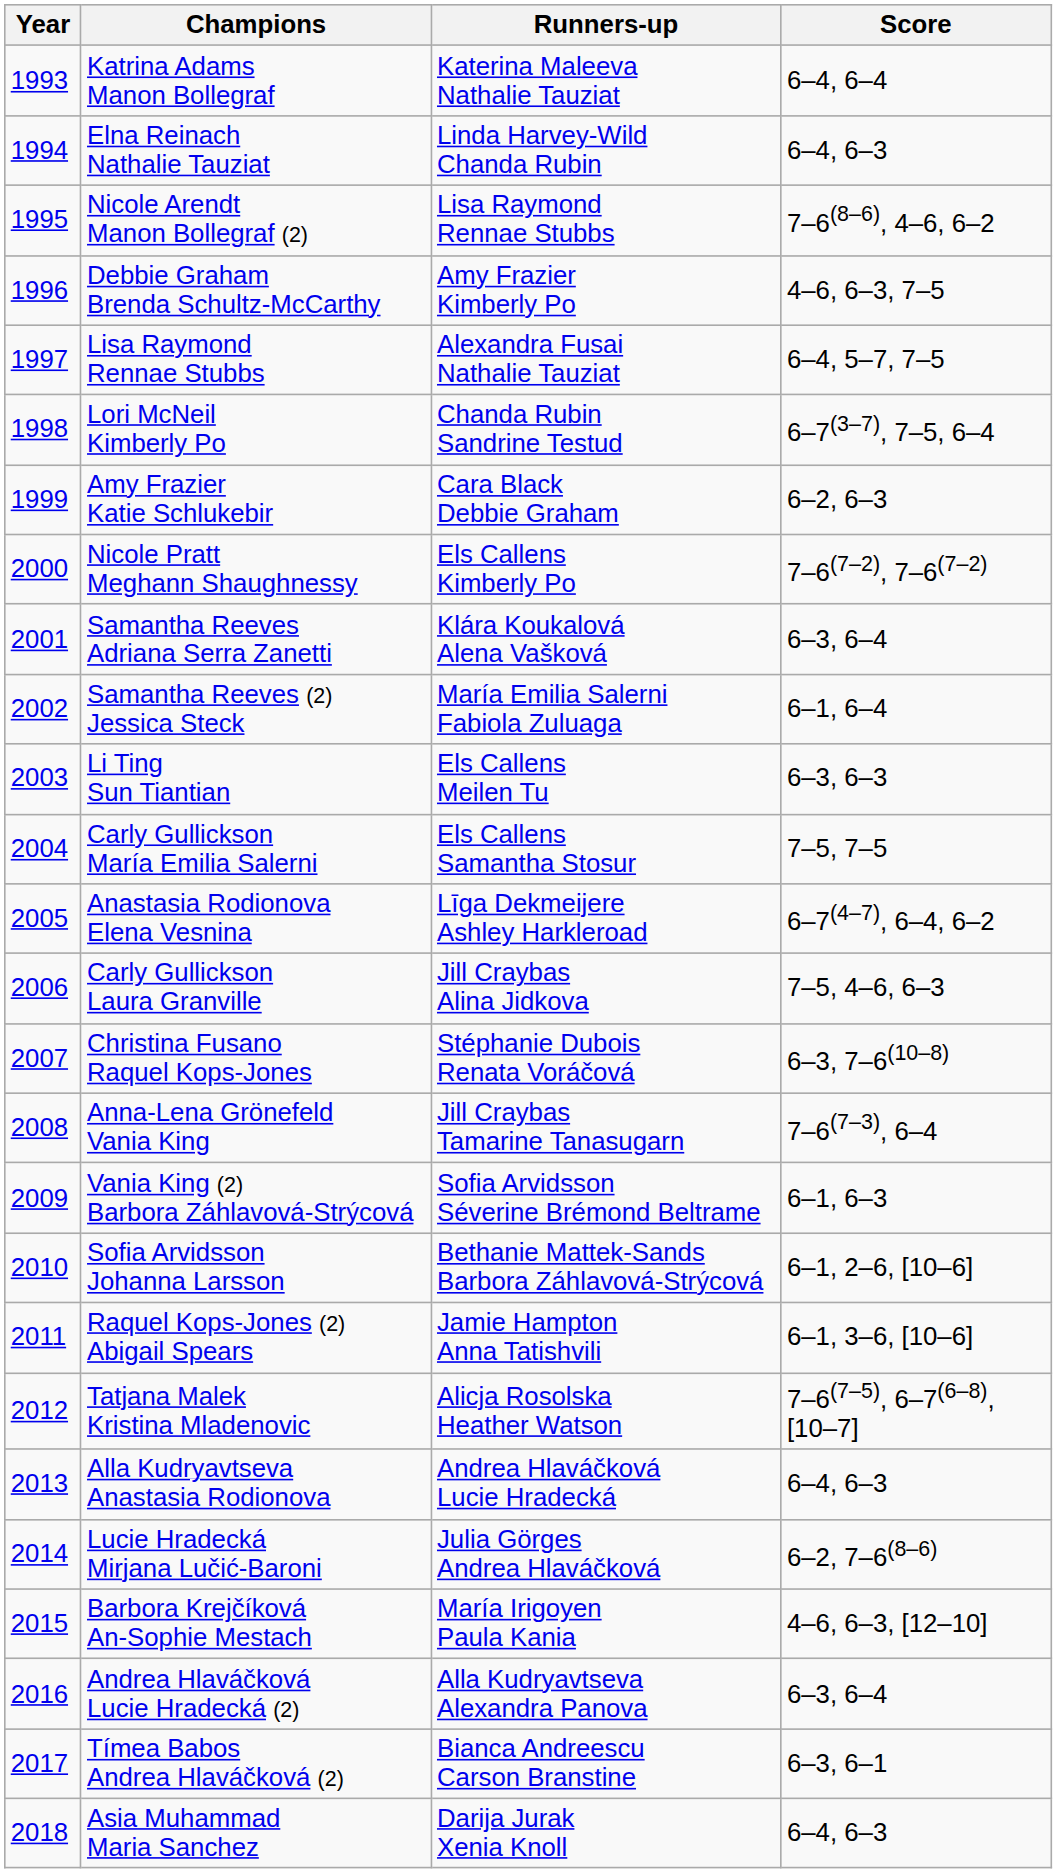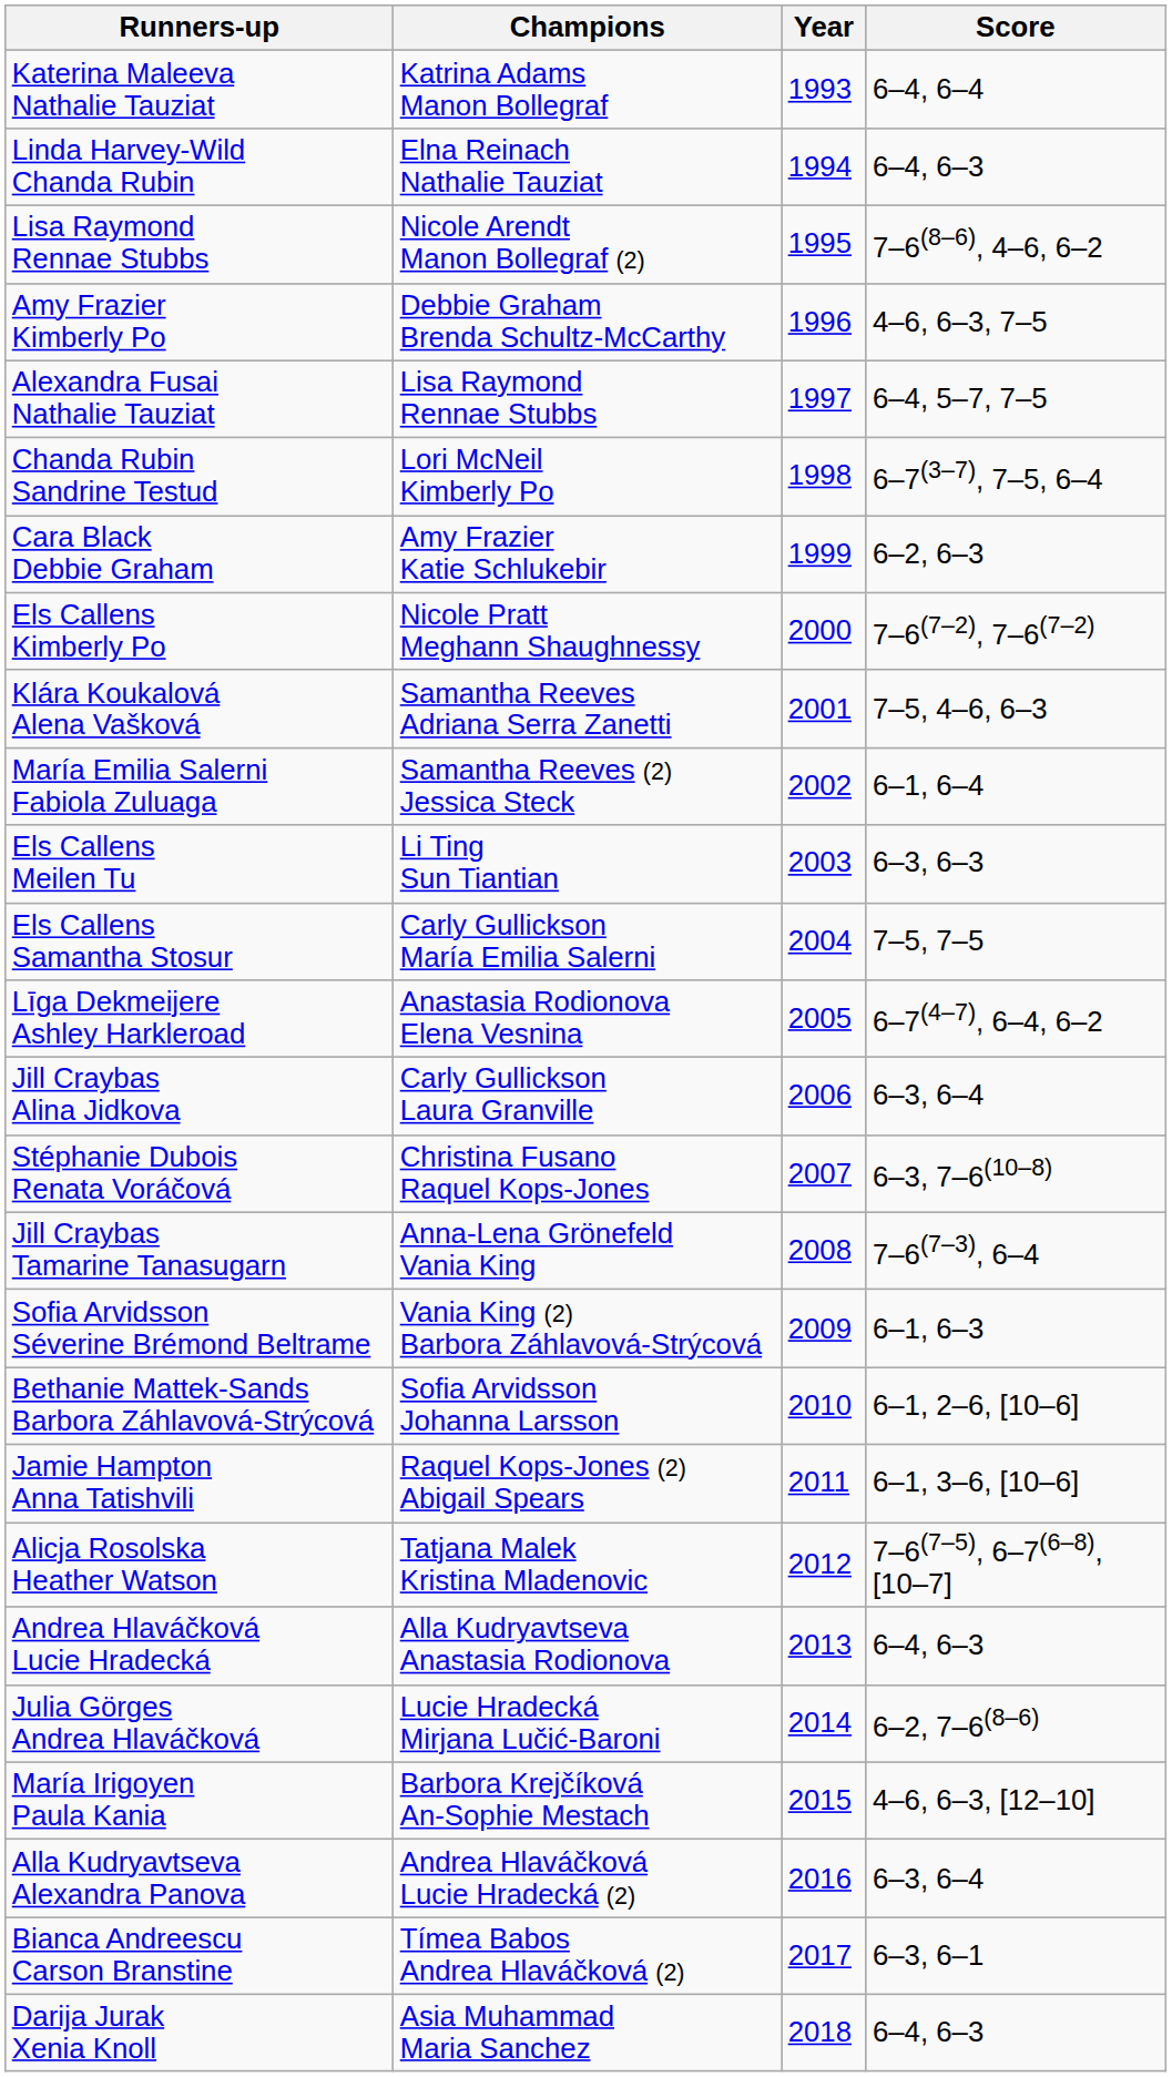columns swapped: Year <-> Runners-up
Samantha Reeves Adriana Serra Zanetti | Score: 6–3, 6–4 -> 7–5, 4–6, 6–3
Carly Gullickson Laura Granville | Score: 7–5, 4–6, 6–3 -> 6–3, 6–4
